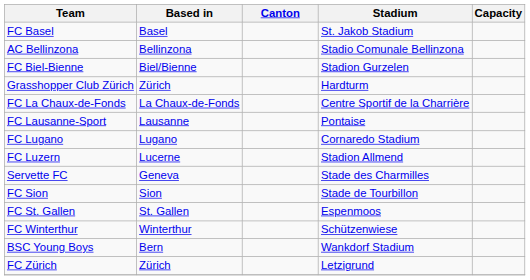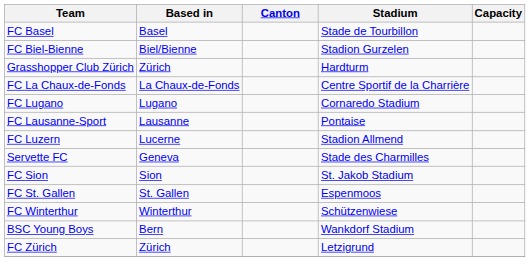FC Basel | Stadium: St. Jakob Stadium -> Stade de Tourbillon
- row: AC Bellinzona | Bellinzona | Stadio Comunale Bellinzona
rows swapped: FC Lausanne-Sport <-> FC Lugano
FC Sion | Stadium: Stade de Tourbillon -> St. Jakob Stadium
